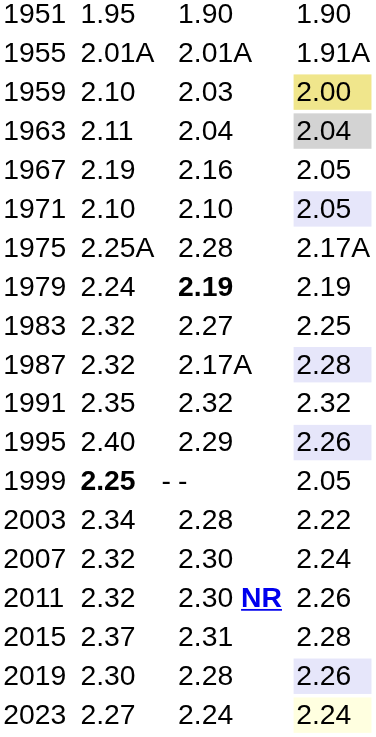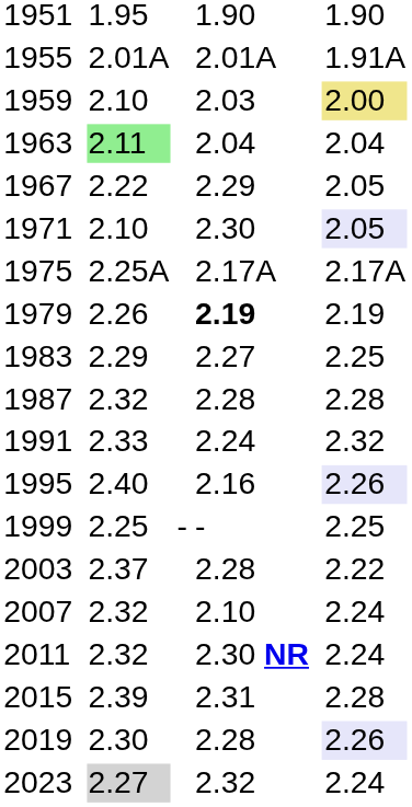1963 | column 3: no background -> lightgreen background
1963 | column 7: lightgrey background -> no background
1967 | column 3: 2.19 -> 2.22
1967 | column 5: 2.16 -> 2.29
1971 | column 5: 2.10 -> 2.30
1975 | column 5: 2.28 -> 2.17A
1979 | column 3: 2.24 -> 2.26
1983 | column 3: 2.32 -> 2.29
1987 | column 5: 2.17A -> 2.28
1987 | column 7: lavender background -> no background
1991 | column 3: 2.35 -> 2.33
1991 | column 5: 2.32 -> 2.24
1995 | column 5: 2.29 -> 2.16
1999 | column 3: bold -> normal
1999 | column 7: 2.05 -> 2.25
2003 | column 3: 2.34 -> 2.37
2007 | column 5: 2.30 -> 2.10
2011 | column 7: 2.26 -> 2.24
2015 | column 3: 2.37 -> 2.39
2023 | column 3: no background -> lightgrey background
2023 | column 5: 2.24 -> 2.32
2023 | column 7: lightyellow background -> no background
